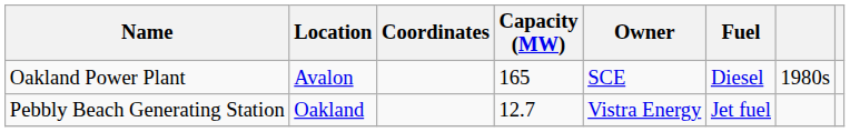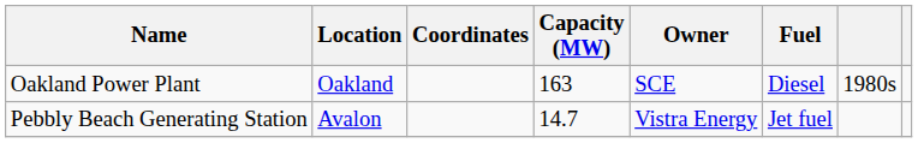Oakland Power Plant | Location: Avalon -> Oakland
Oakland Power Plant | Capacity (MW): 165 -> 163
Pebbly Beach Generating Station | Location: Oakland -> Avalon
Pebbly Beach Generating Station | Capacity (MW): 12.7 -> 14.7
